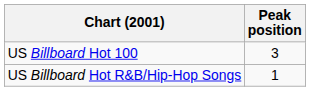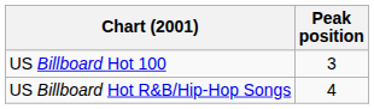US Billboard Hot R&B/Hip-Hop Songs | Peak position: 1 -> 4
